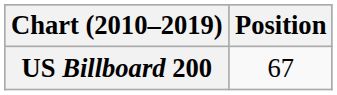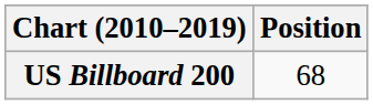US Billboard 200 | Position: 67 -> 68
